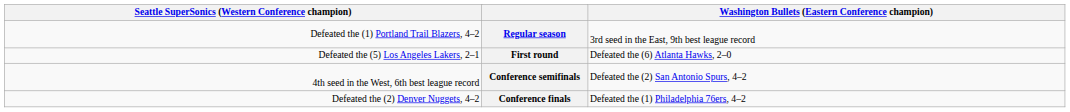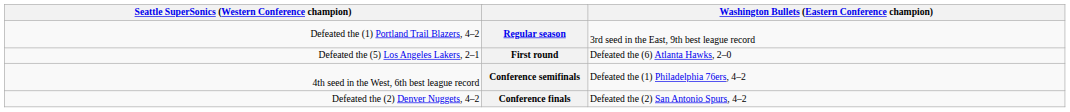Conference semifinals | column 4: Defeated the (2) San Antonio Spurs, 4–2 -> Defeated the (1) Philadelphia 76ers, 4–2
Conference finals | column 4: Defeated the (1) Philadelphia 76ers, 4–2 -> Defeated the (2) San Antonio Spurs, 4–2
